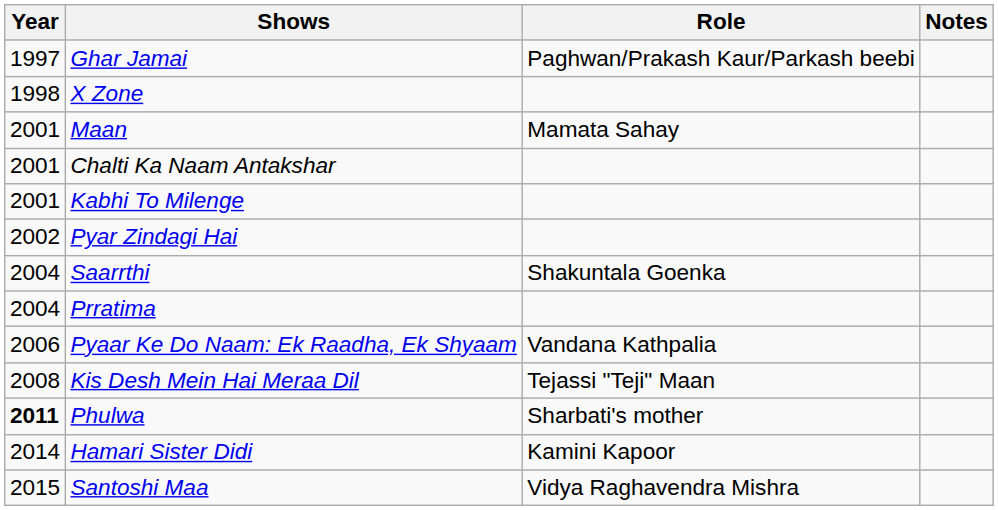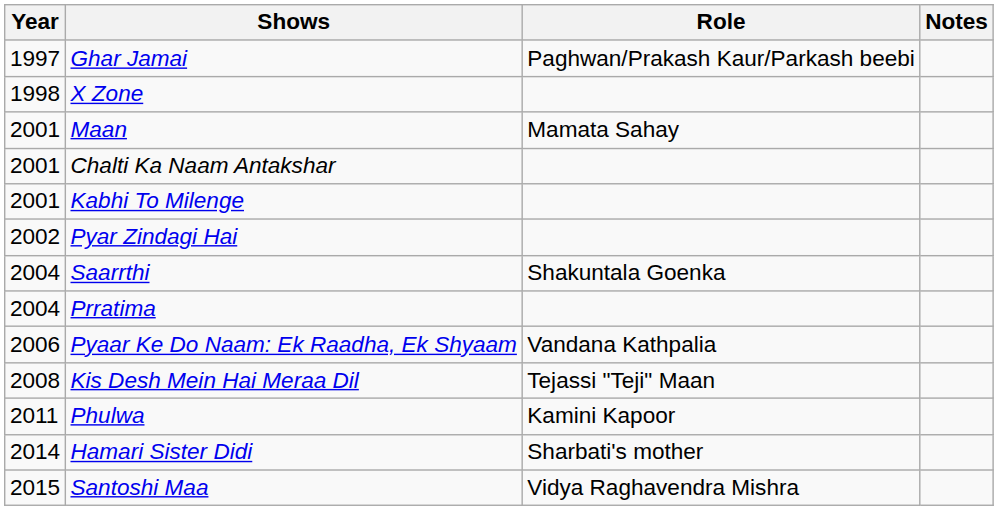Phulwa | Year: bold -> normal
Phulwa | Role: Sharbati's mother -> Kamini Kapoor
Hamari Sister Didi | Role: Kamini Kapoor -> Sharbati's mother
